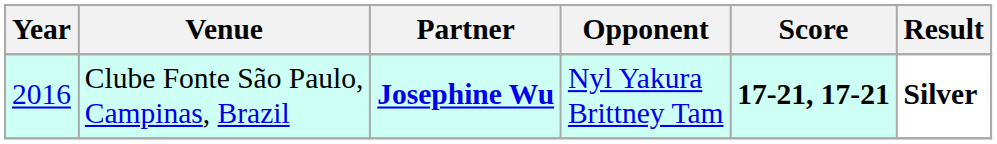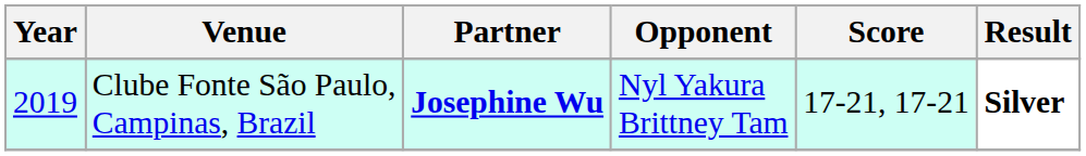Clube Fonte São Paulo, Campinas, Brazil | Year: 2016 -> 2019
Clube Fonte São Paulo, Campinas, Brazil | Score: bold -> normal
